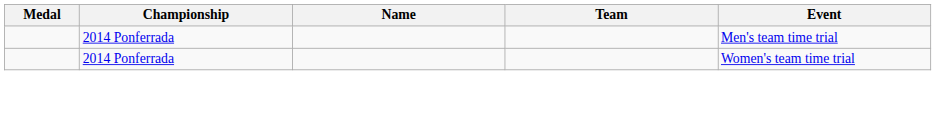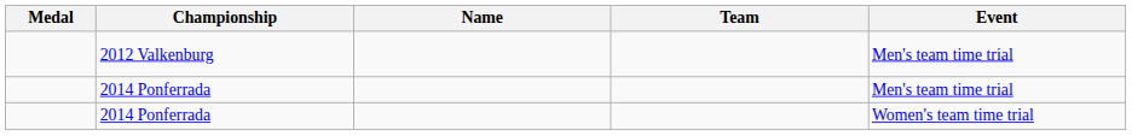+ row: 2012 Valkenburg | Men's team time trial
